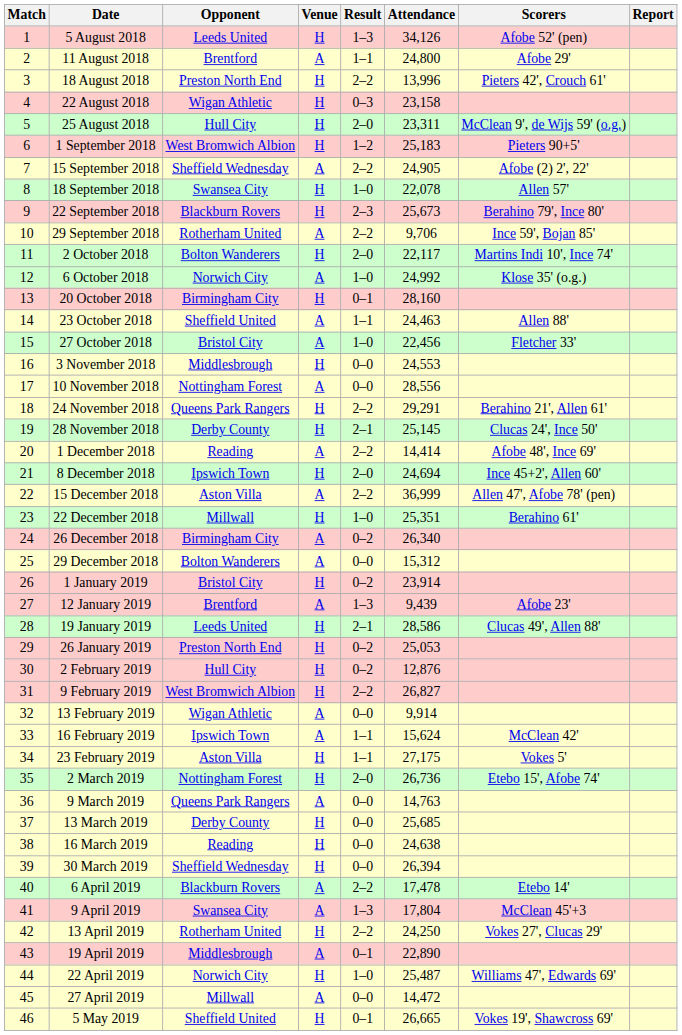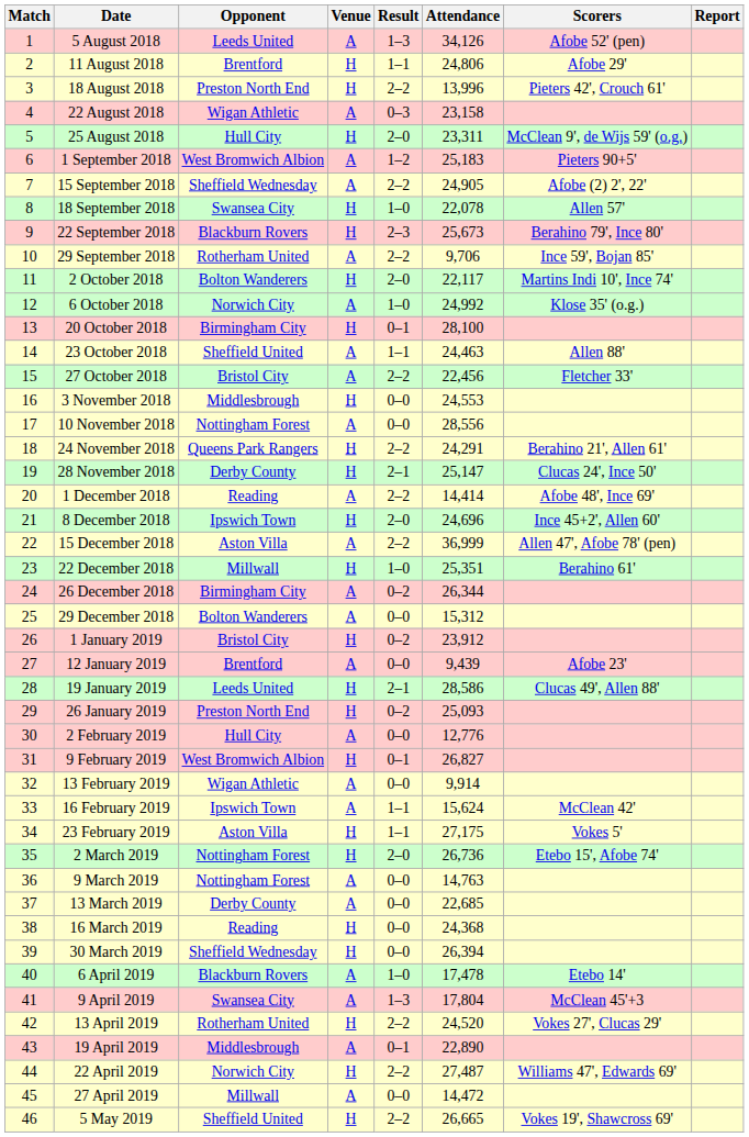5 August 2018 | Venue: H -> A
11 August 2018 | Venue: A -> H
11 August 2018 | Attendance: 24,800 -> 24,806
22 August 2018 | Venue: H -> A
1 September 2018 | Venue: H -> A
20 October 2018 | Attendance: 28,160 -> 28,100
27 October 2018 | Result: 1–0 -> 2–2
24 November 2018 | Attendance: 29,291 -> 24,291
28 November 2018 | Attendance: 25,145 -> 25,147
8 December 2018 | Attendance: 24,694 -> 24,696
26 December 2018 | Attendance: 26,340 -> 26,344
1 January 2019 | Attendance: 23,914 -> 23,912
12 January 2019 | Result: 1–3 -> 0–0
26 January 2019 | Attendance: 25,053 -> 25,093
2 February 2019 | Venue: H -> A
2 February 2019 | Result: 0–2 -> 0–0
2 February 2019 | Attendance: 12,876 -> 12,776
9 February 2019 | Result: 2–2 -> 0–1
9 March 2019 | Opponent: Queens Park Rangers -> Nottingham Forest
13 March 2019 | Venue: H -> A
13 March 2019 | Attendance: 25,685 -> 22,685
16 March 2019 | Attendance: 24,638 -> 24,368
6 April 2019 | Result: 2–2 -> 1–0
13 April 2019 | Attendance: 24,250 -> 24,520
22 April 2019 | Result: 1–0 -> 2–2
22 April 2019 | Attendance: 25,487 -> 27,487
5 May 2019 | Result: 0–1 -> 2–2
